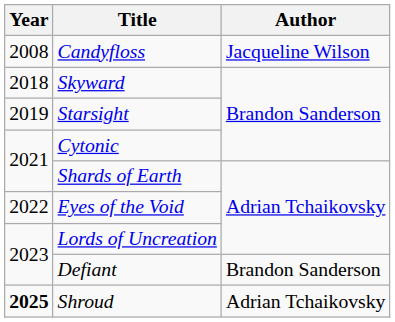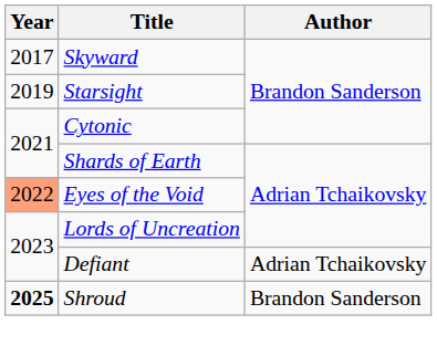- row: 2008 | Candyfloss | Jacqueline Wilson
Skyward | Year: 2018 -> 2017
Eyes of the Void | Year: no background -> lightsalmon background
Defiant | Author: Brandon Sanderson -> Adrian Tchaikovsky
Shroud | Author: Adrian Tchaikovsky -> Brandon Sanderson
